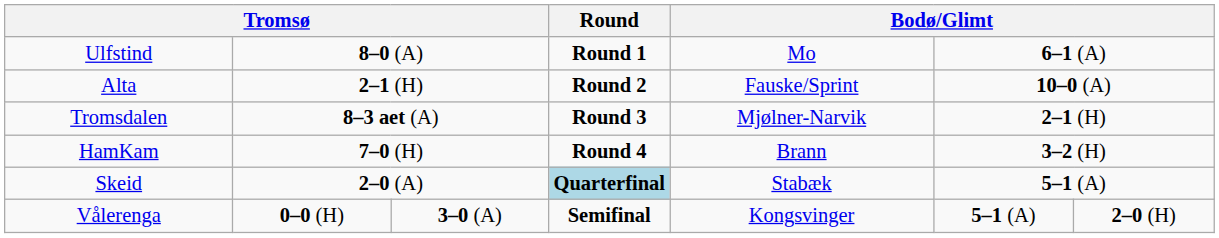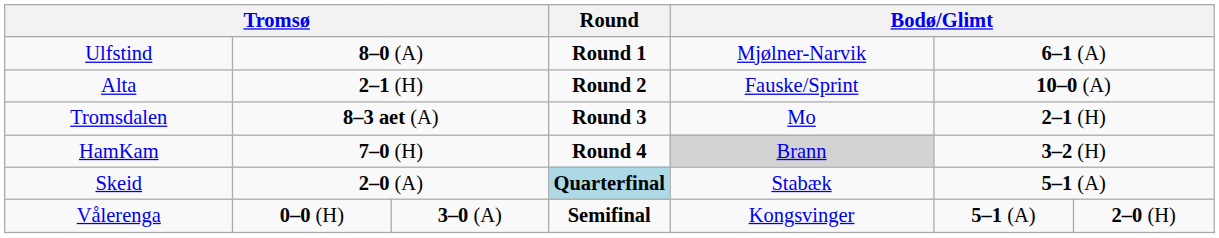Ulfstind | column 5: Mo -> Mjølner-Narvik
Tromsdalen | column 5: Mjølner-Narvik -> Mo
HamKam | column 5: no background -> lightgrey background
